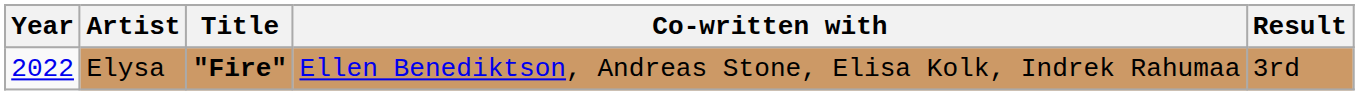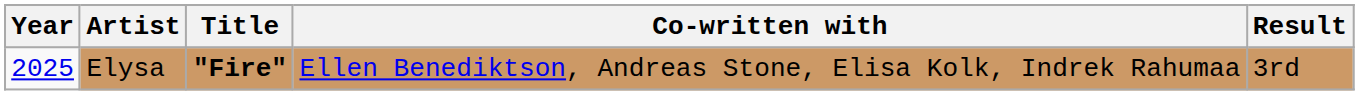Elysa | Year: 2022 -> 2025
